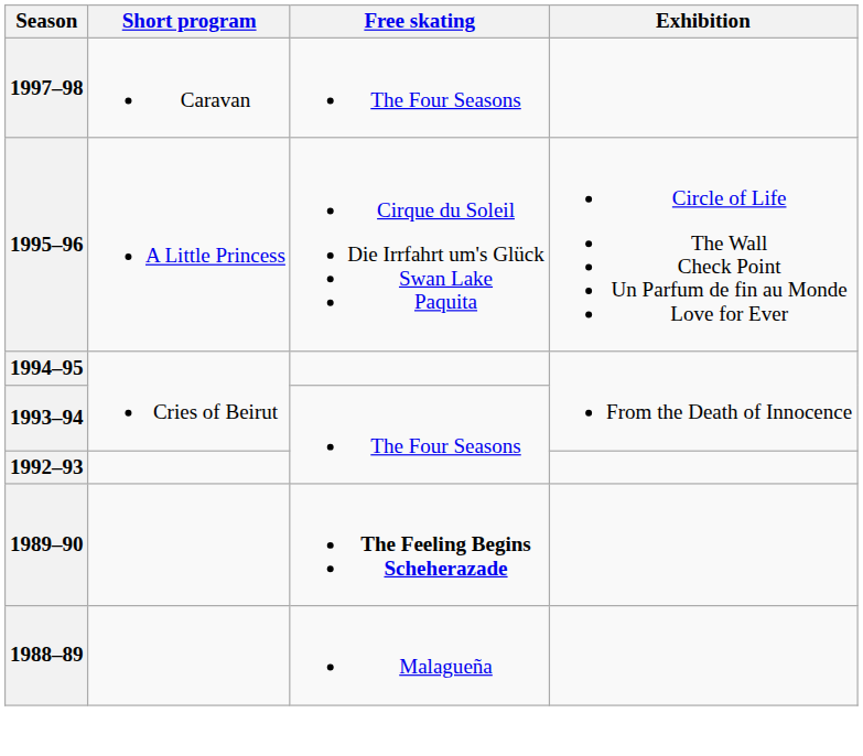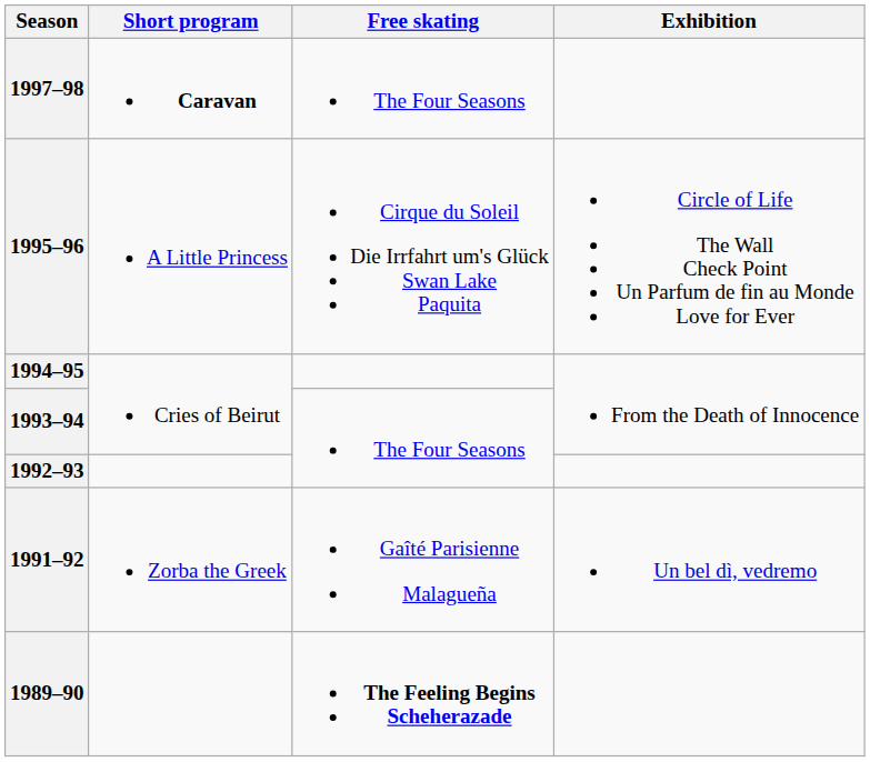1997–98 | Short program: normal -> bold
+ row: 1991–92 | Zorba the Greek | Gaîté Parisienne Malagueña | Un bel dì, vedremo
- row: 1988–89 | Malagueña
